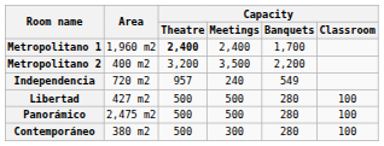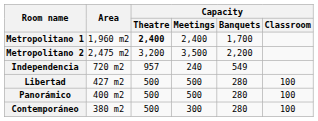Metropolitano 2 | Area: 400 m2 -> 2,475 m2
Panorámico | Area: 2,475 m2 -> 400 m2
